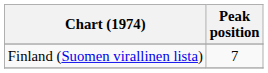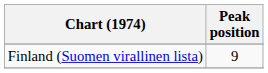Finland (Suomen virallinen lista) | Peak position: 7 -> 9
